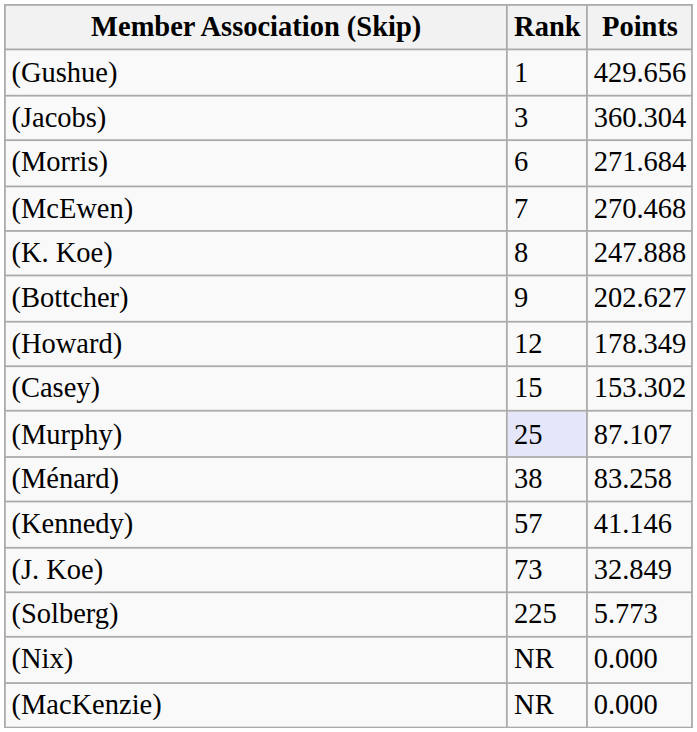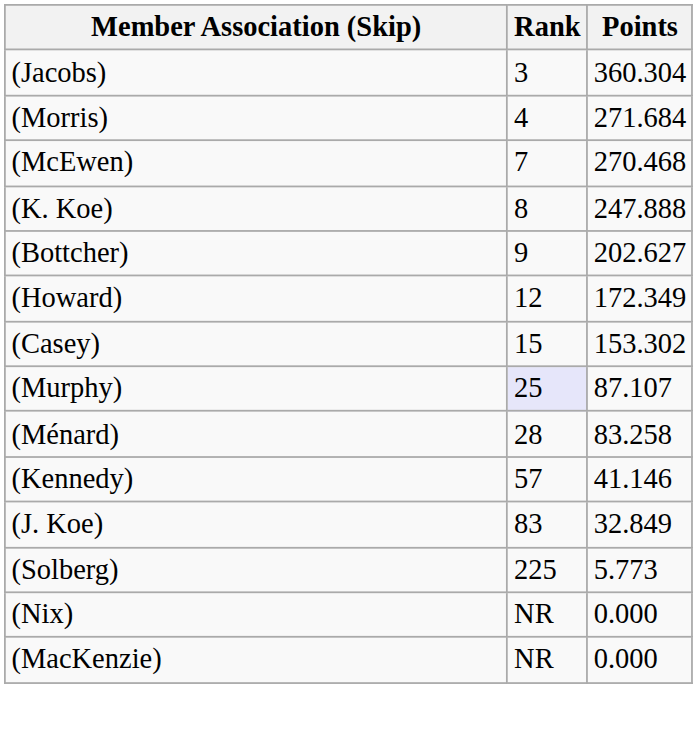- row: (Gushue) | 1 | 429.656
(Morris) | Rank: 6 -> 4
(Howard) | Points: 178.349 -> 172.349
(Ménard) | Rank: 38 -> 28
(J. Koe) | Rank: 73 -> 83
